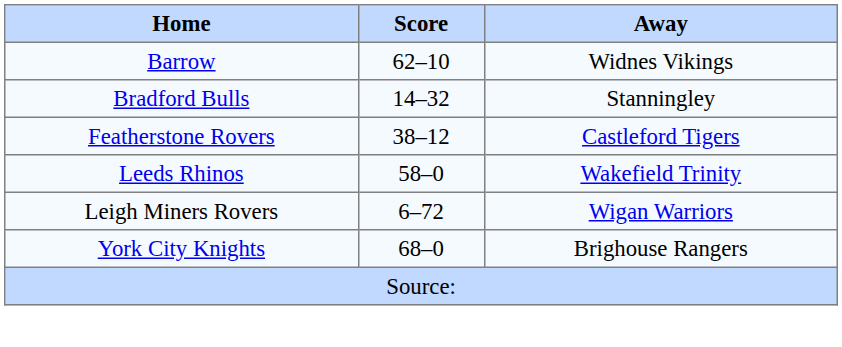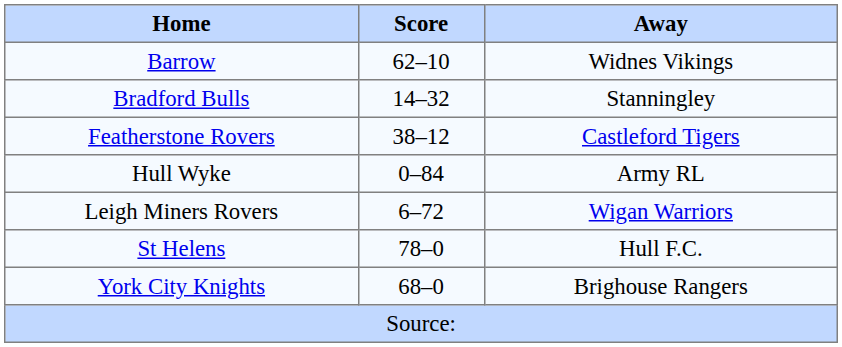+ row: Hull Wyke | 0–84 | Army RL
- row: Leeds Rhinos | 58–0 | Wakefield Trinity
+ row: St Helens | 78–0 | Hull F.C.
